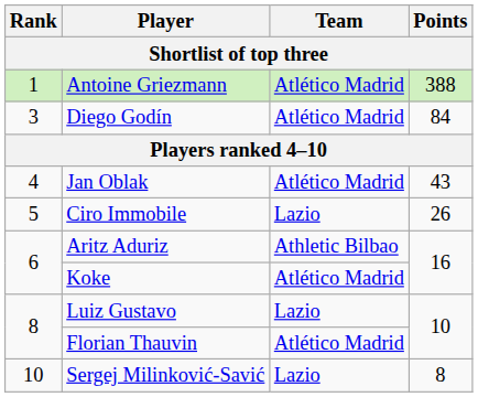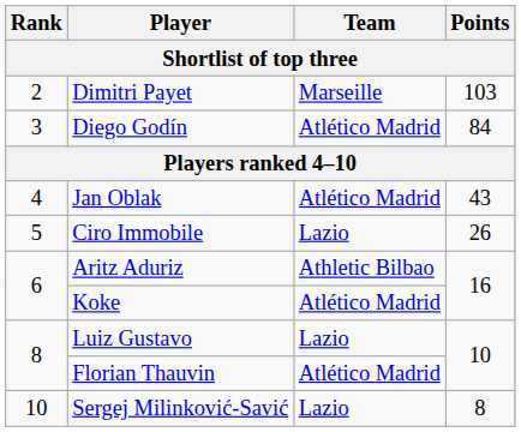- row: 1 | Antoine Griezmann | Atlético Madrid | 388
+ row: 2 | Dimitri Payet | Marseille | 103
